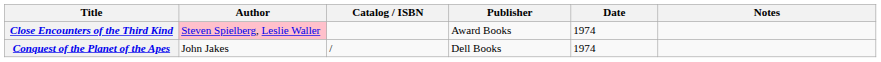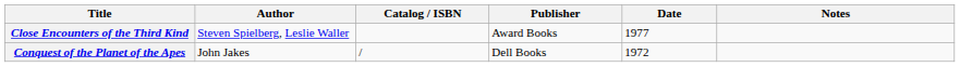Close Encounters of the Third Kind | Author: pink background -> no background
Close Encounters of the Third Kind | Date: 1974 -> 1977
Conquest of the Planet of the Apes | Date: 1974 -> 1972
